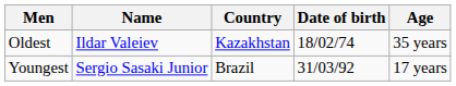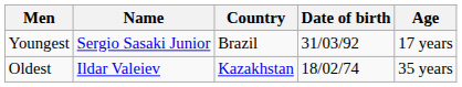rows swapped: Youngest <-> Oldest
